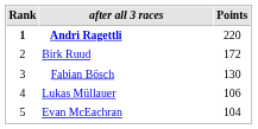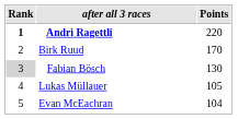Birk Ruud | Points: 172 -> 170
Fabian Bösch | Rank: no background -> lightgrey background
Lukas Müllauer | Points: 106 -> 105
